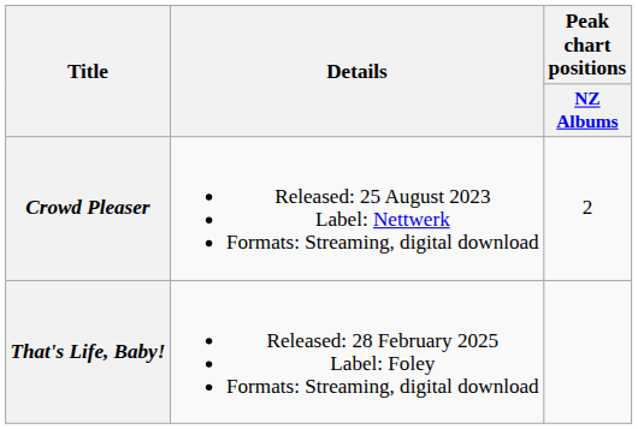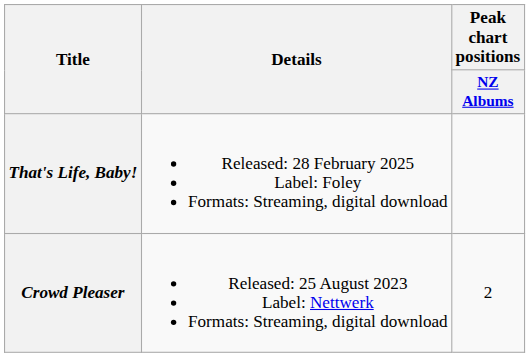rows swapped: Crowd Pleaser <-> That's Life, Baby!
